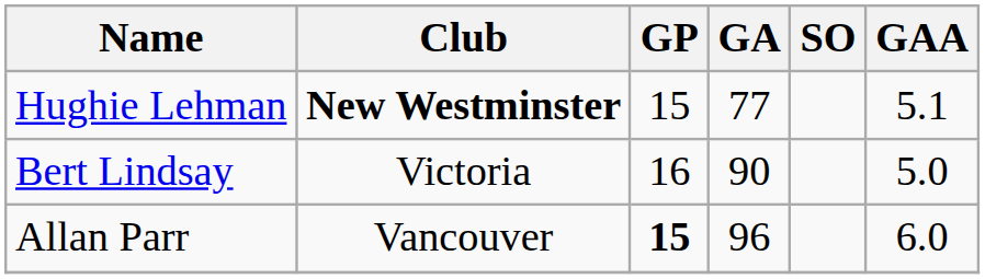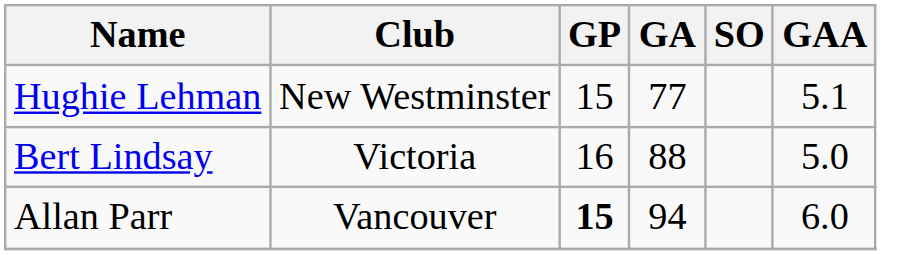Hughie Lehman | Club: bold -> normal
Bert Lindsay | GA: 90 -> 88
Allan Parr | GA: 96 -> 94
